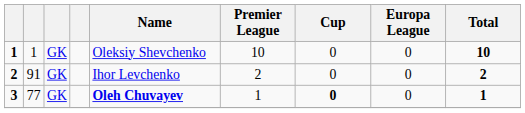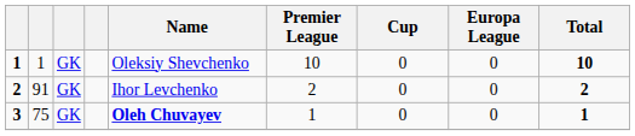3 | column 2: 77 -> 75
3 | Cup: bold -> normal
